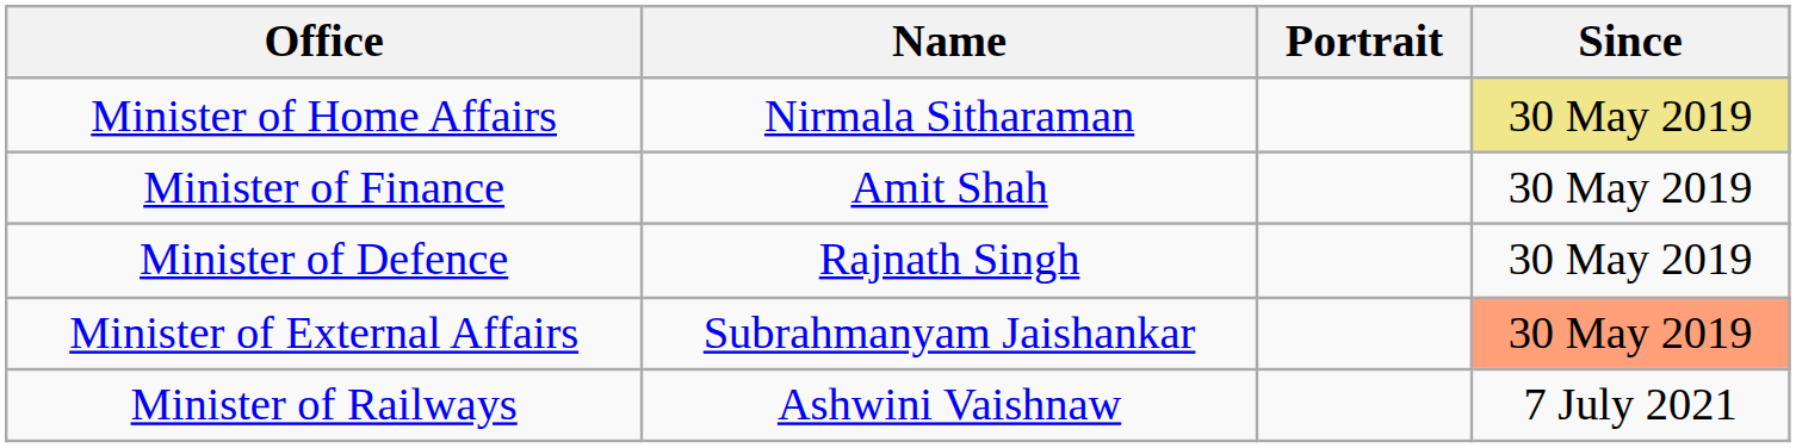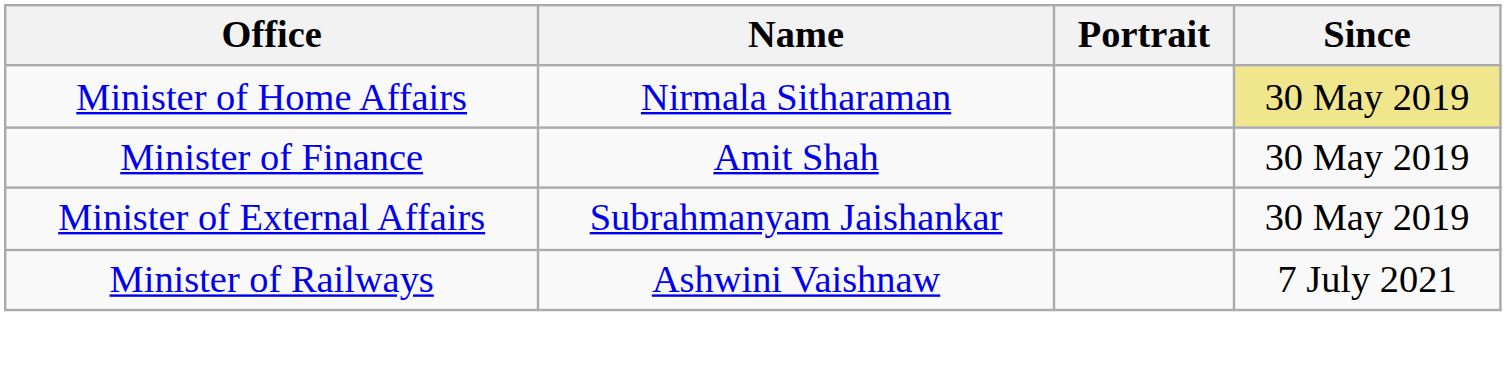- row: Minister of Defence | Rajnath Singh | 30 May 2019
Minister of External Affairs | Since: lightsalmon background -> no background
